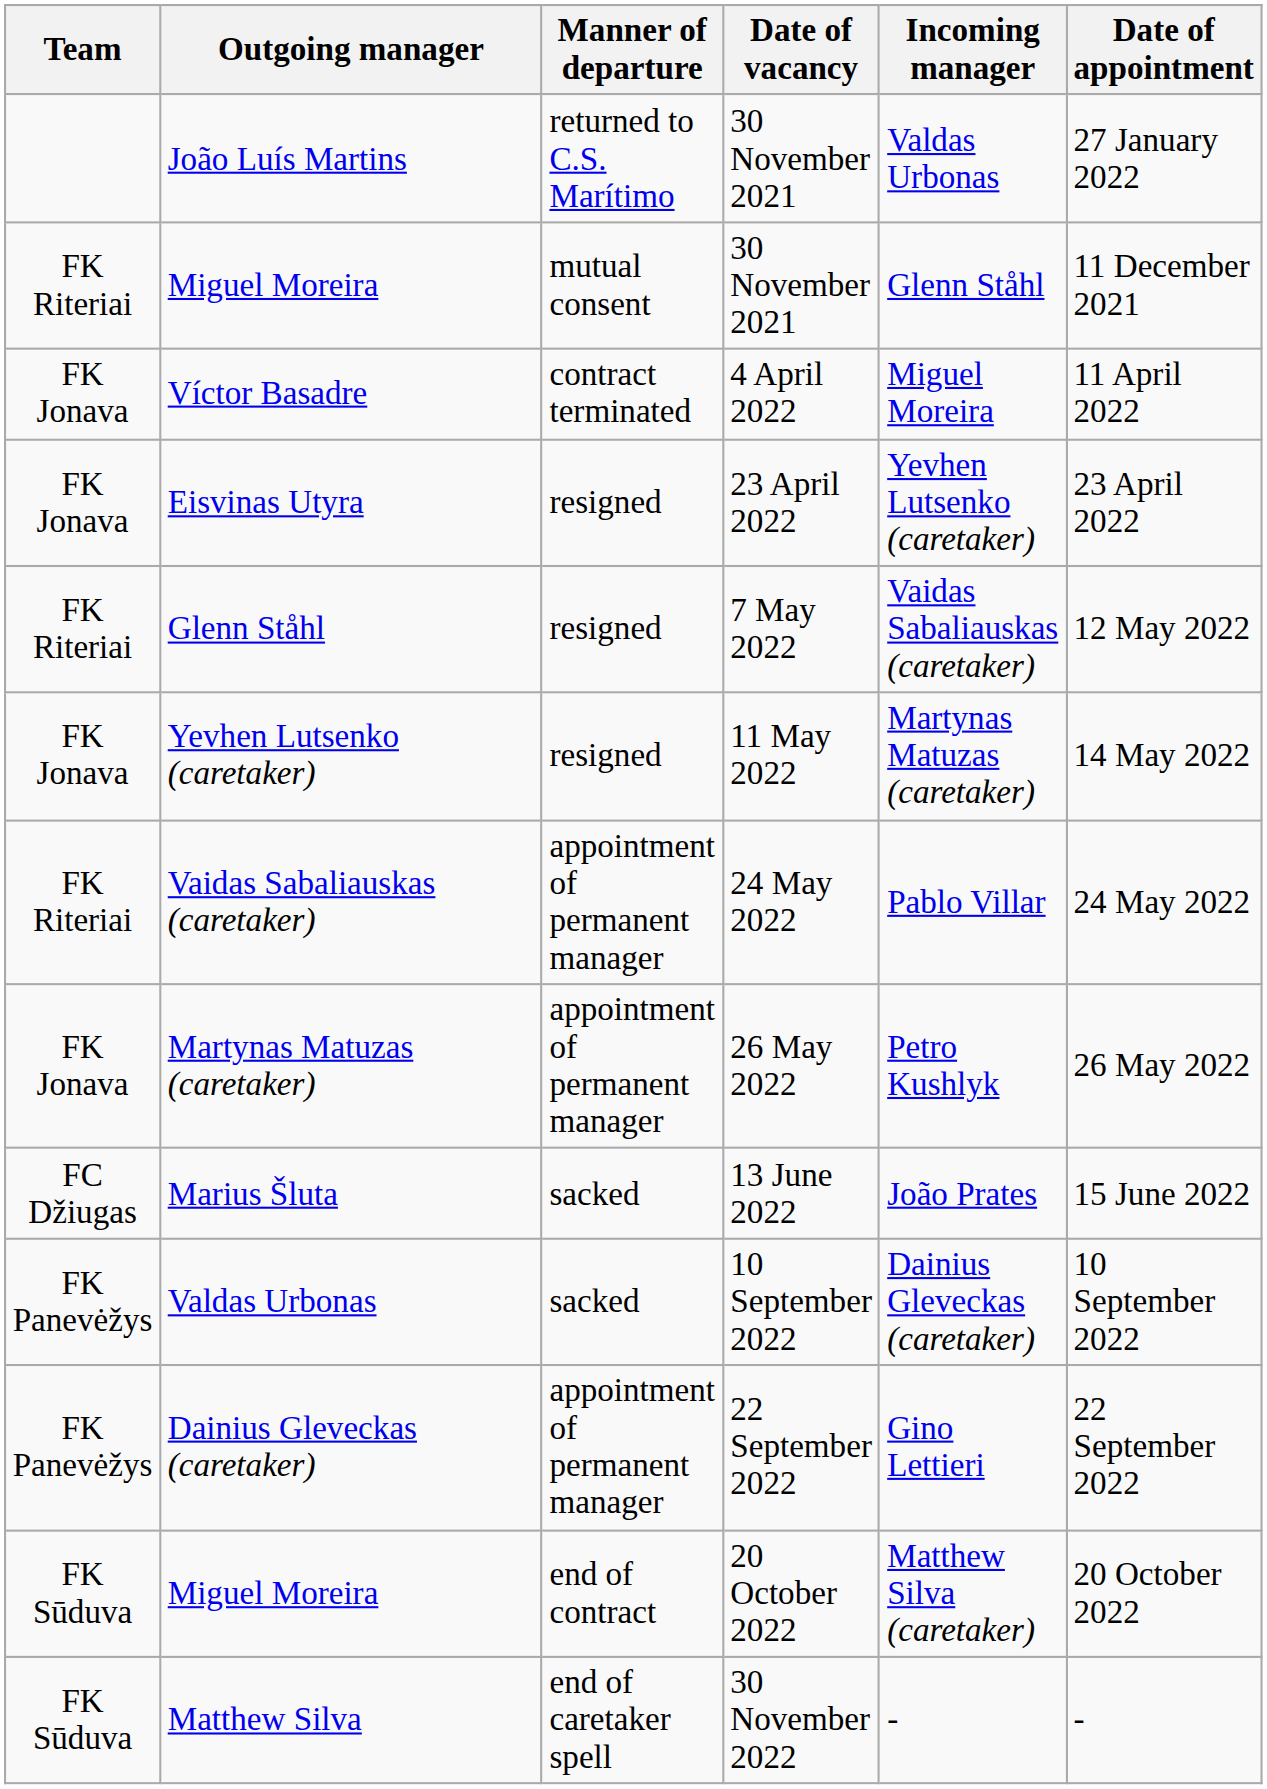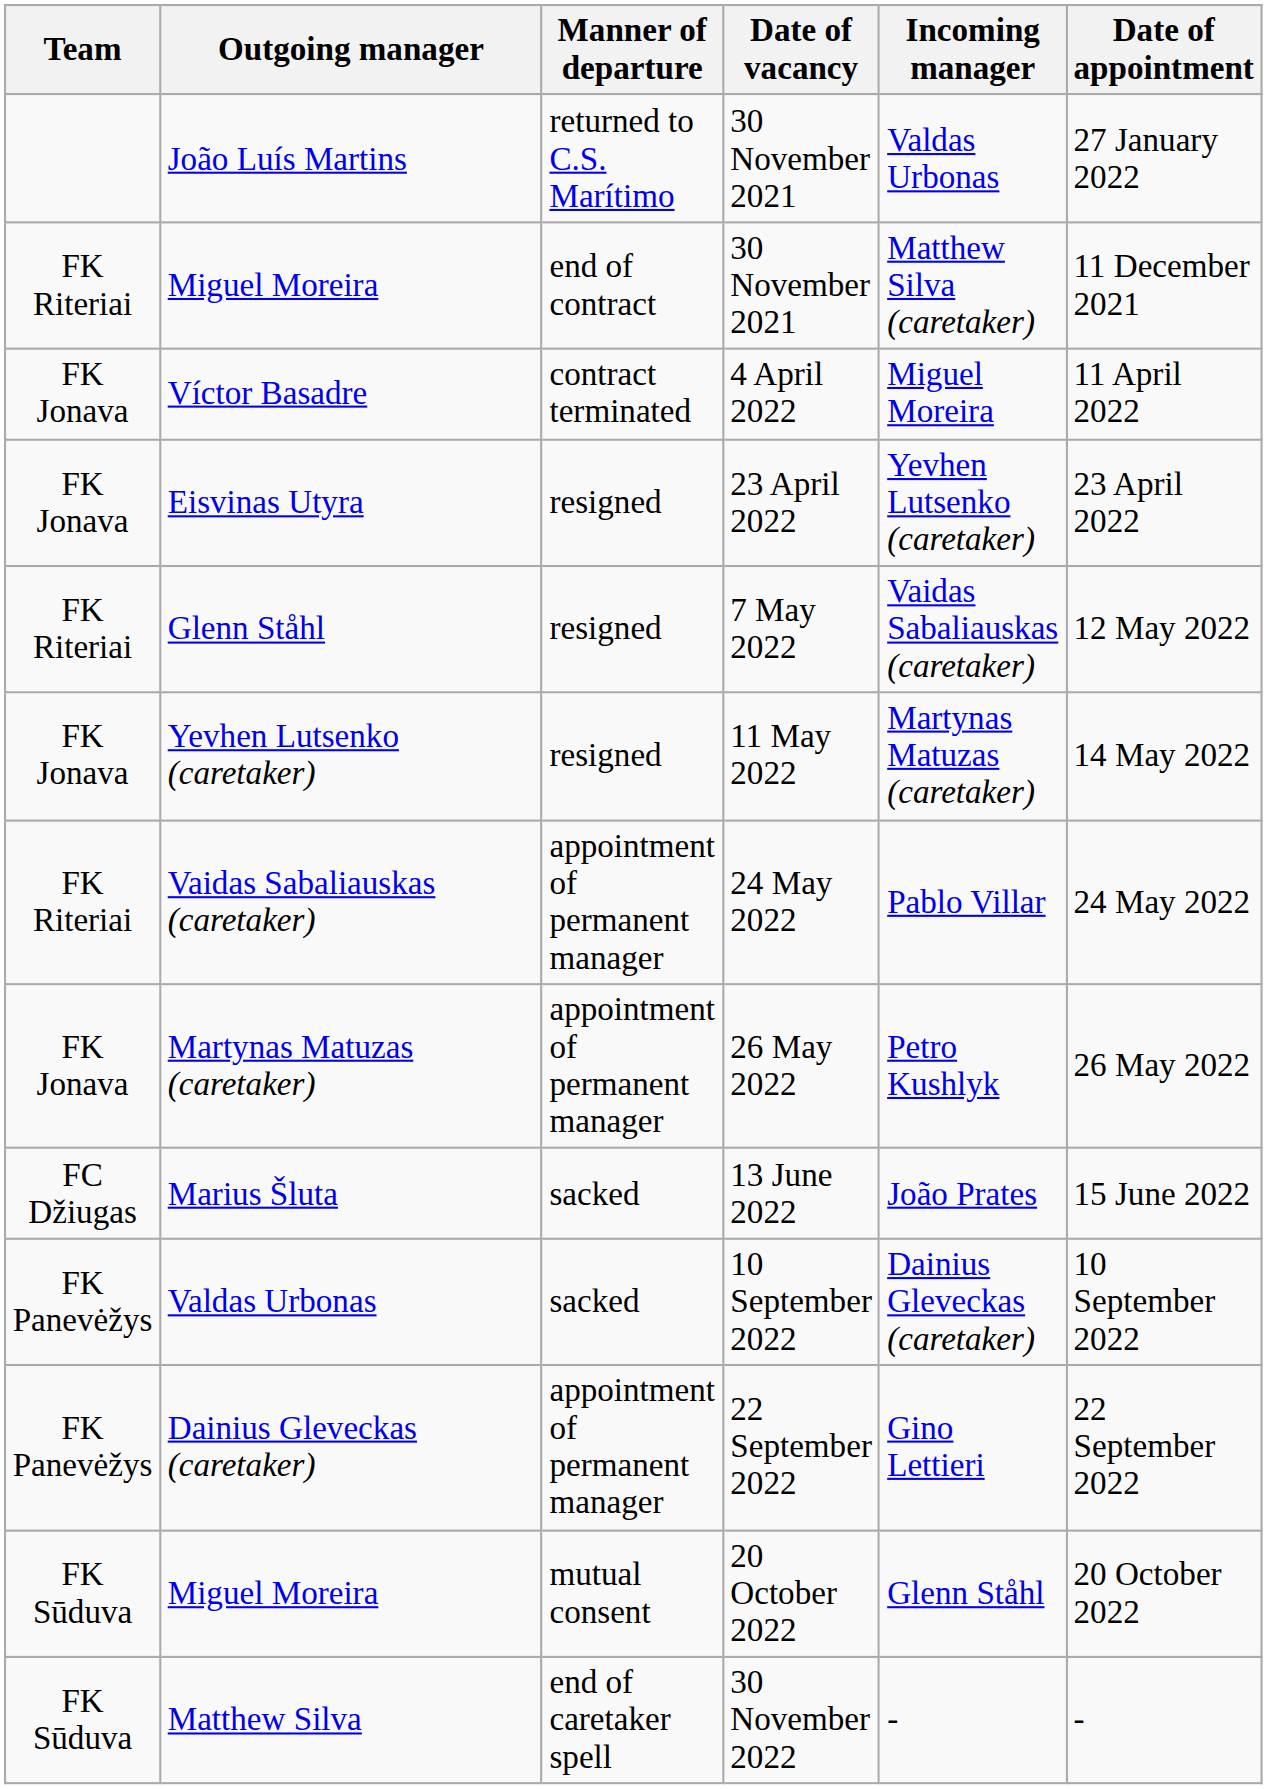Miguel Moreira / 30 November 2021 | Manner of departure: mutual consent -> end of contract
Miguel Moreira / 30 November 2021 | Incoming manager: Glenn Ståhl -> Matthew Silva (caretaker)
Miguel Moreira / 20 October 2022 | Manner of departure: end of contract -> mutual consent
Miguel Moreira / 20 October 2022 | Incoming manager: Matthew Silva (caretaker) -> Glenn Ståhl
